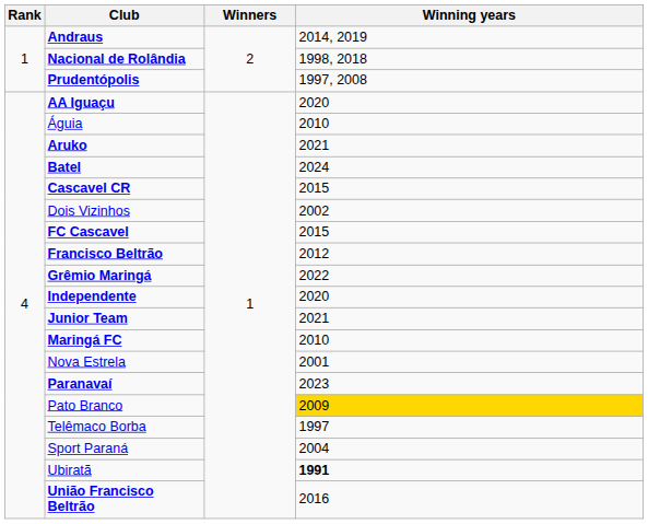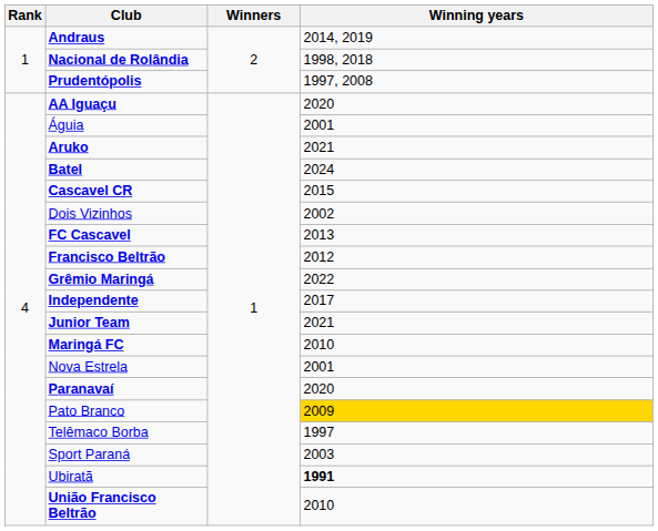Águia | Winning years: 2010 -> 2001
FC Cascavel | Winning years: 2015 -> 2013
Independente | Winning years: 2020 -> 2017
Paranavaí | Winning years: 2023 -> 2020
Sport Paraná | Winning years: 2004 -> 2003
União Francisco Beltrão | Winning years: 2016 -> 2010
